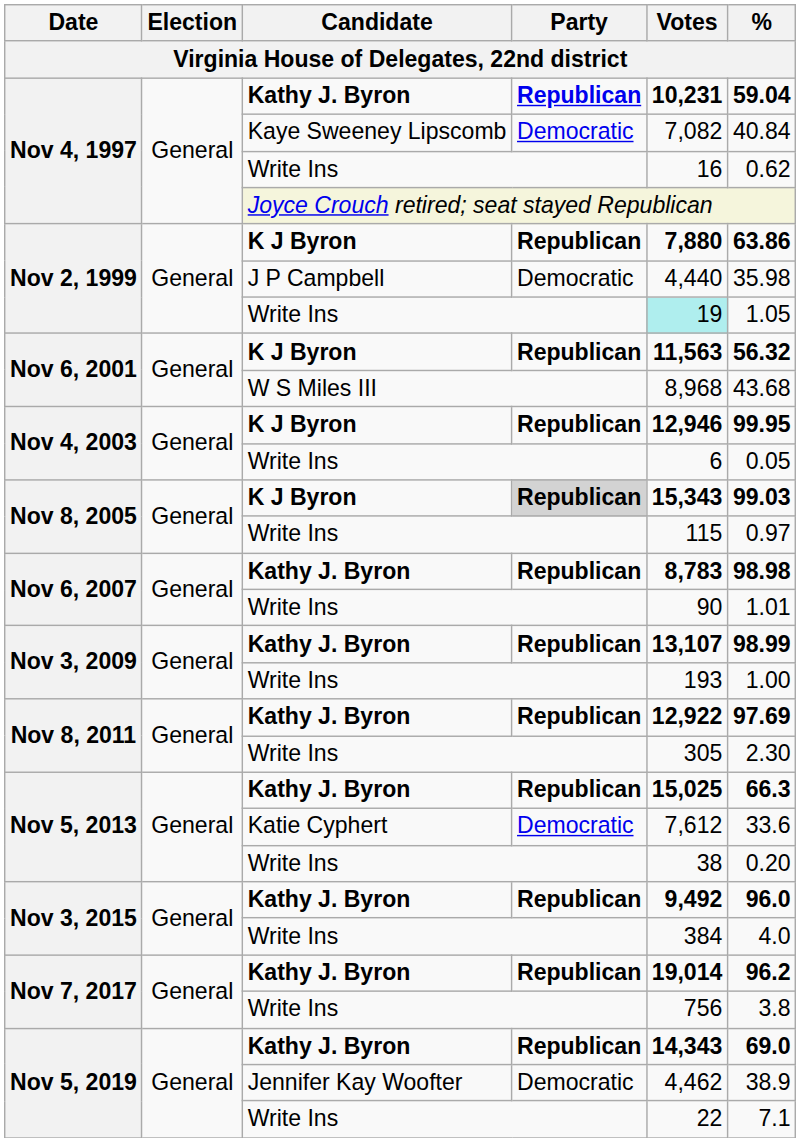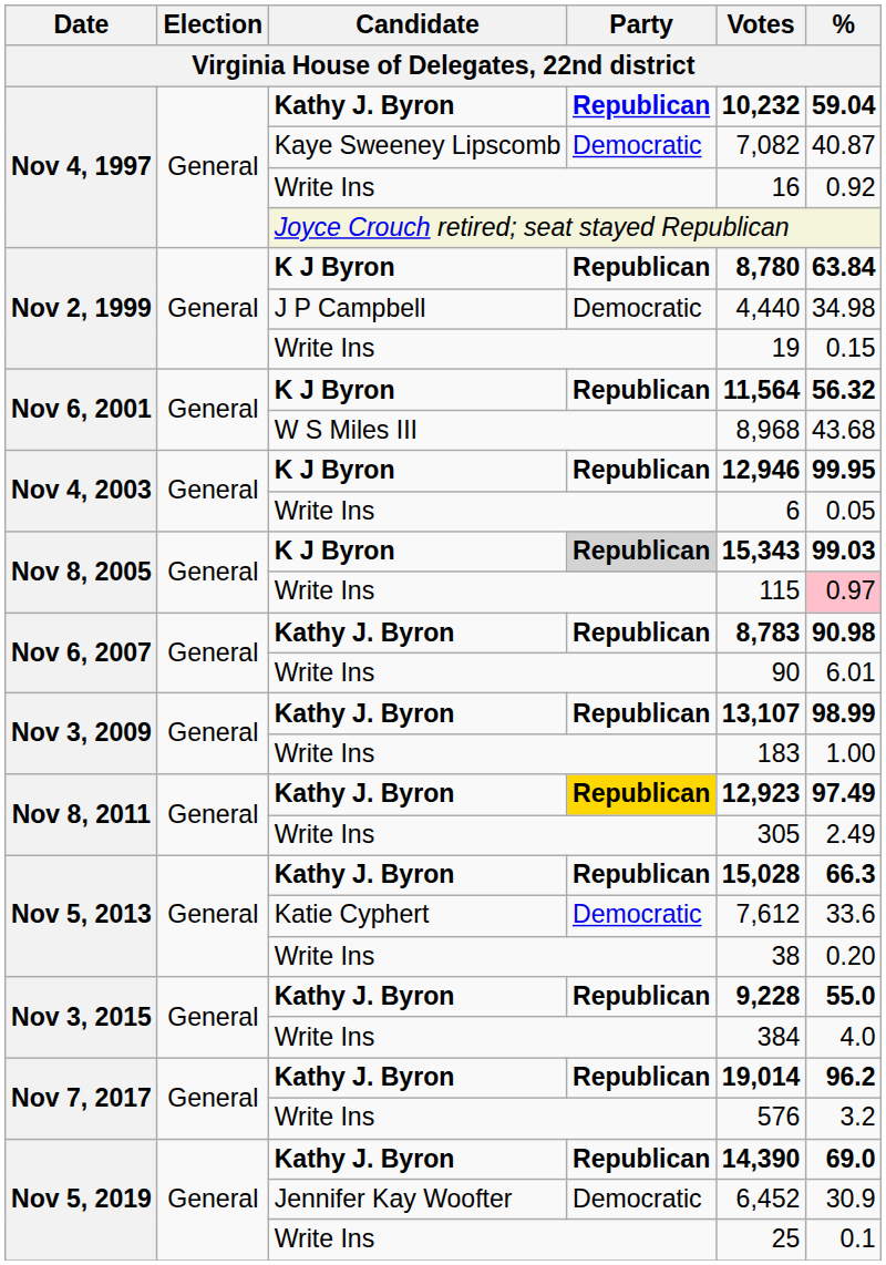Nov 4, 1997 / Kathy J. Byron | Votes: 10,231 -> 10,232
Nov 4, 1997 / Kaye Sweeney Lipscomb | %: 40.84 -> 40.87
Nov 4, 1997 / Write Ins | %: 0.62 -> 0.92
Nov 2, 1999 / K J Byron | Votes: 7,880 -> 8,780
Nov 2, 1999 / K J Byron | %: 63.86 -> 63.84
Nov 2, 1999 / J P Campbell | %: 35.98 -> 34.98
Nov 2, 1999 / Write Ins | Votes: paleturquoise background -> no background
Nov 2, 1999 / Write Ins | %: 1.05 -> 0.15
Nov 6, 2001 / K J Byron | Votes: 11,563 -> 11,564
Nov 8, 2005 / Write Ins | %: no background -> pink background
Nov 6, 2007 / Kathy J. Byron | %: 98.98 -> 90.98
Nov 6, 2007 / Write Ins | %: 1.01 -> 6.01
Nov 3, 2009 / Write Ins | Votes: 193 -> 183
Nov 8, 2011 / Kathy J. Byron | Party: no background -> gold background
Nov 8, 2011 / Kathy J. Byron | Votes: 12,922 -> 12,923
Nov 8, 2011 / Kathy J. Byron | %: 97.69 -> 97.49
Nov 8, 2011 / Write Ins | %: 2.30 -> 2.49
Nov 5, 2013 / Kathy J. Byron | Votes: 15,025 -> 15,028
Nov 3, 2015 / Kathy J. Byron | Votes: 9,492 -> 9,228
Nov 3, 2015 / Kathy J. Byron | %: 96.0 -> 55.0
Nov 7, 2017 / Write Ins | Votes: 756 -> 576
Nov 7, 2017 / Write Ins | %: 3.8 -> 3.2
Nov 5, 2019 / Kathy J. Byron | Votes: 14,343 -> 14,390
Nov 5, 2019 / Jennifer Kay Woofter | Votes: 4,462 -> 6,452
Nov 5, 2019 / Jennifer Kay Woofter | %: 38.9 -> 30.9
Nov 5, 2019 / Write Ins | Votes: 22 -> 25
Nov 5, 2019 / Write Ins | %: 7.1 -> 0.1
